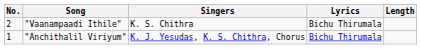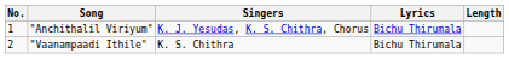rows swapped: "Anchithalil Viriyum" <-> "Vaanampaadi Ithile"
